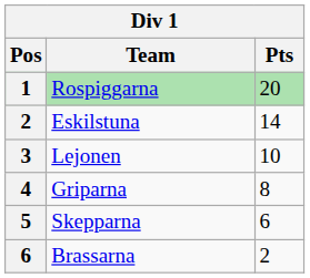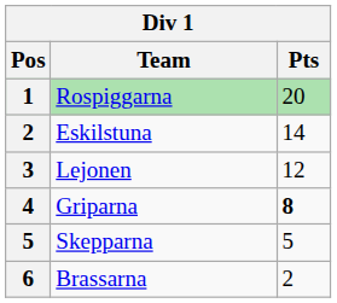Lejonen | Pts: 10 -> 12
Griparna | Pts: normal -> bold
Skepparna | Pts: 6 -> 5
